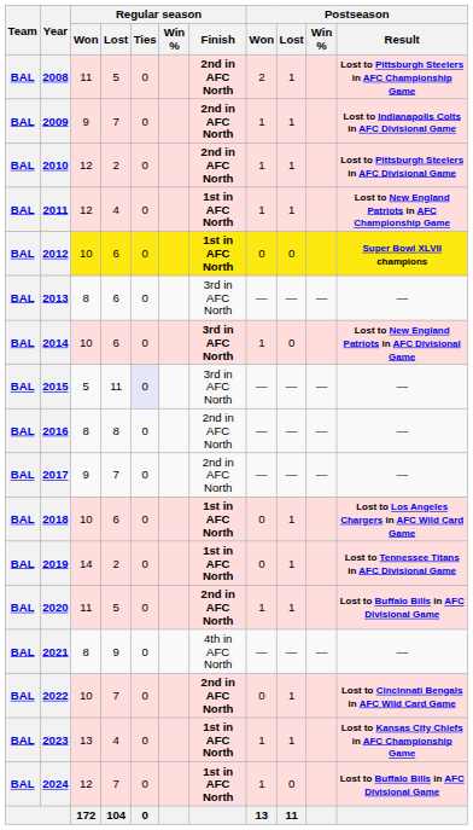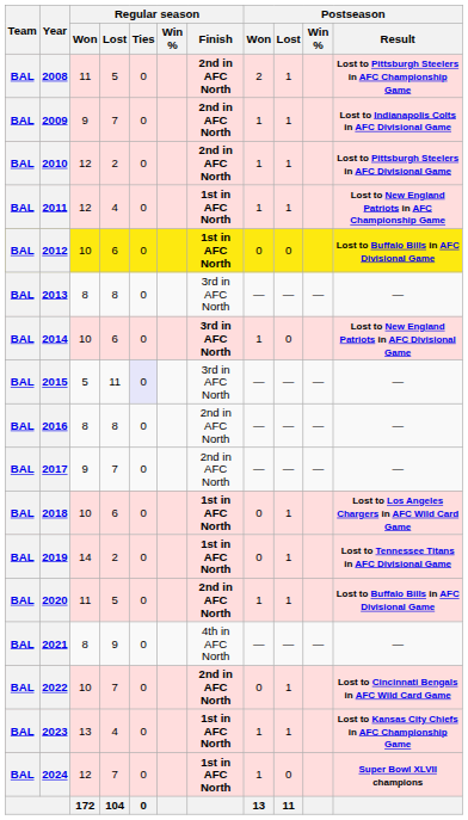2012 | Postseason / Result: Super Bowl XLVII champions -> Lost to Buffalo Bills in AFC Divisional Game
2013 | Regular season / Lost: 6 -> 8
2024 | Postseason / Result: Lost to Buffalo Bills in AFC Divisional Game -> Super Bowl XLVII champions
